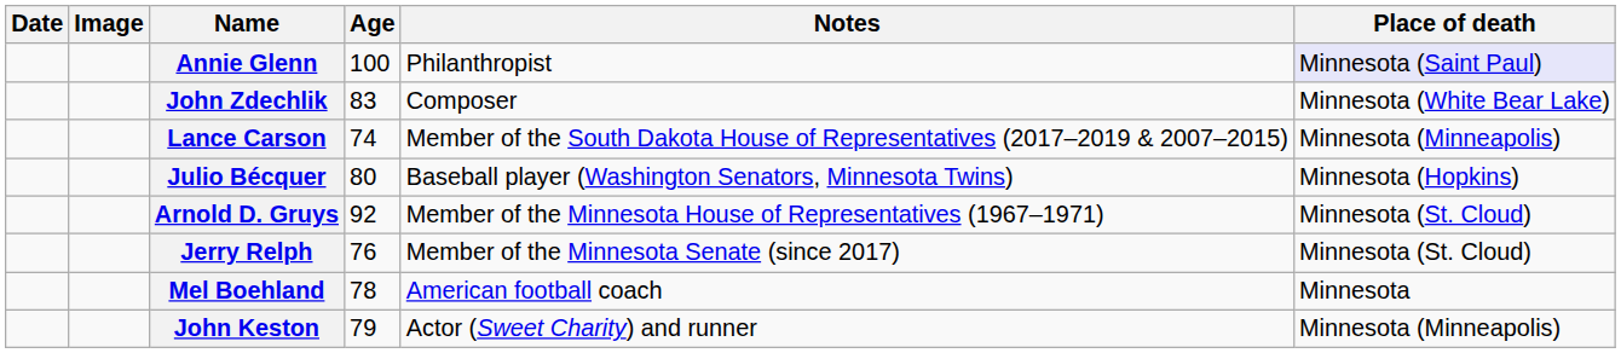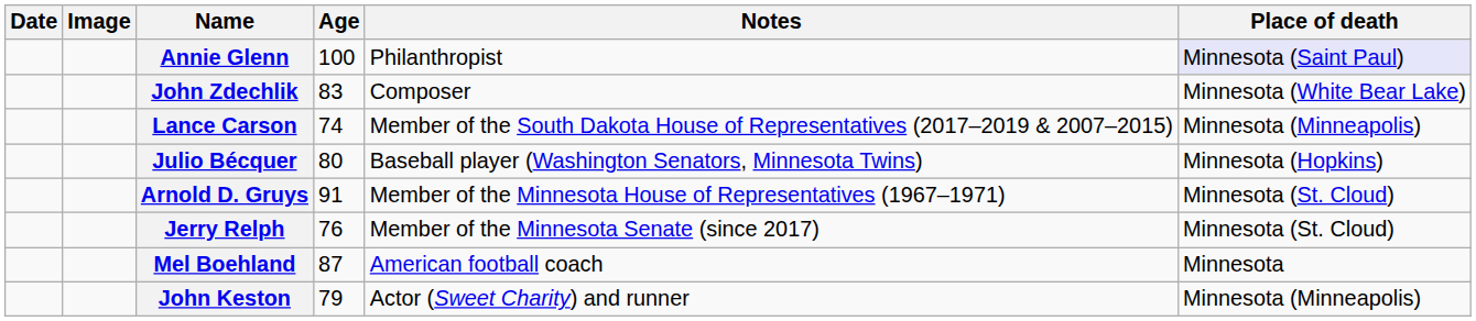Arnold D. Gruys | Age: 92 -> 91
Mel Boehland | Age: 78 -> 87
